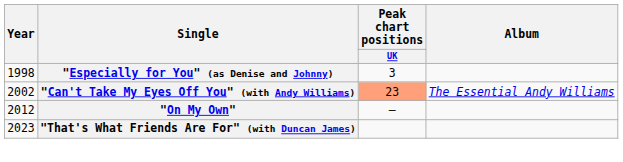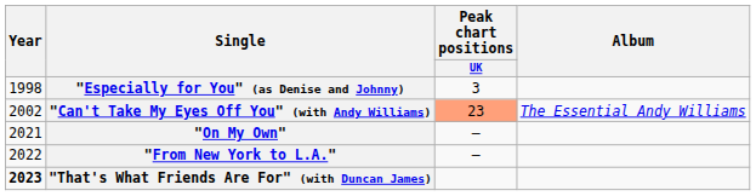"On My Own" | Year: 2012 -> 2021
+ row: 2022 | "From New York to L.A." | –
"That's What Friends Are For" (with Duncan James) | Year: normal -> bold
